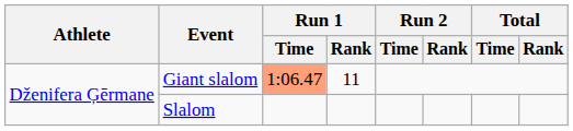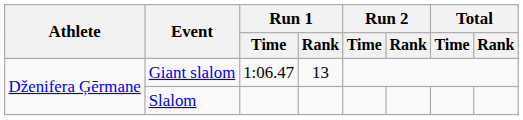Giant slalom | Run 1 / Time: lightsalmon background -> no background
Giant slalom | Run 1 / Rank: 11 -> 13
